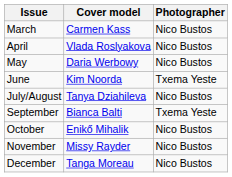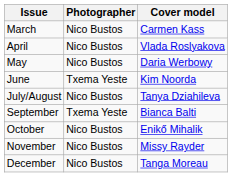columns swapped: Cover model <-> Photographer
